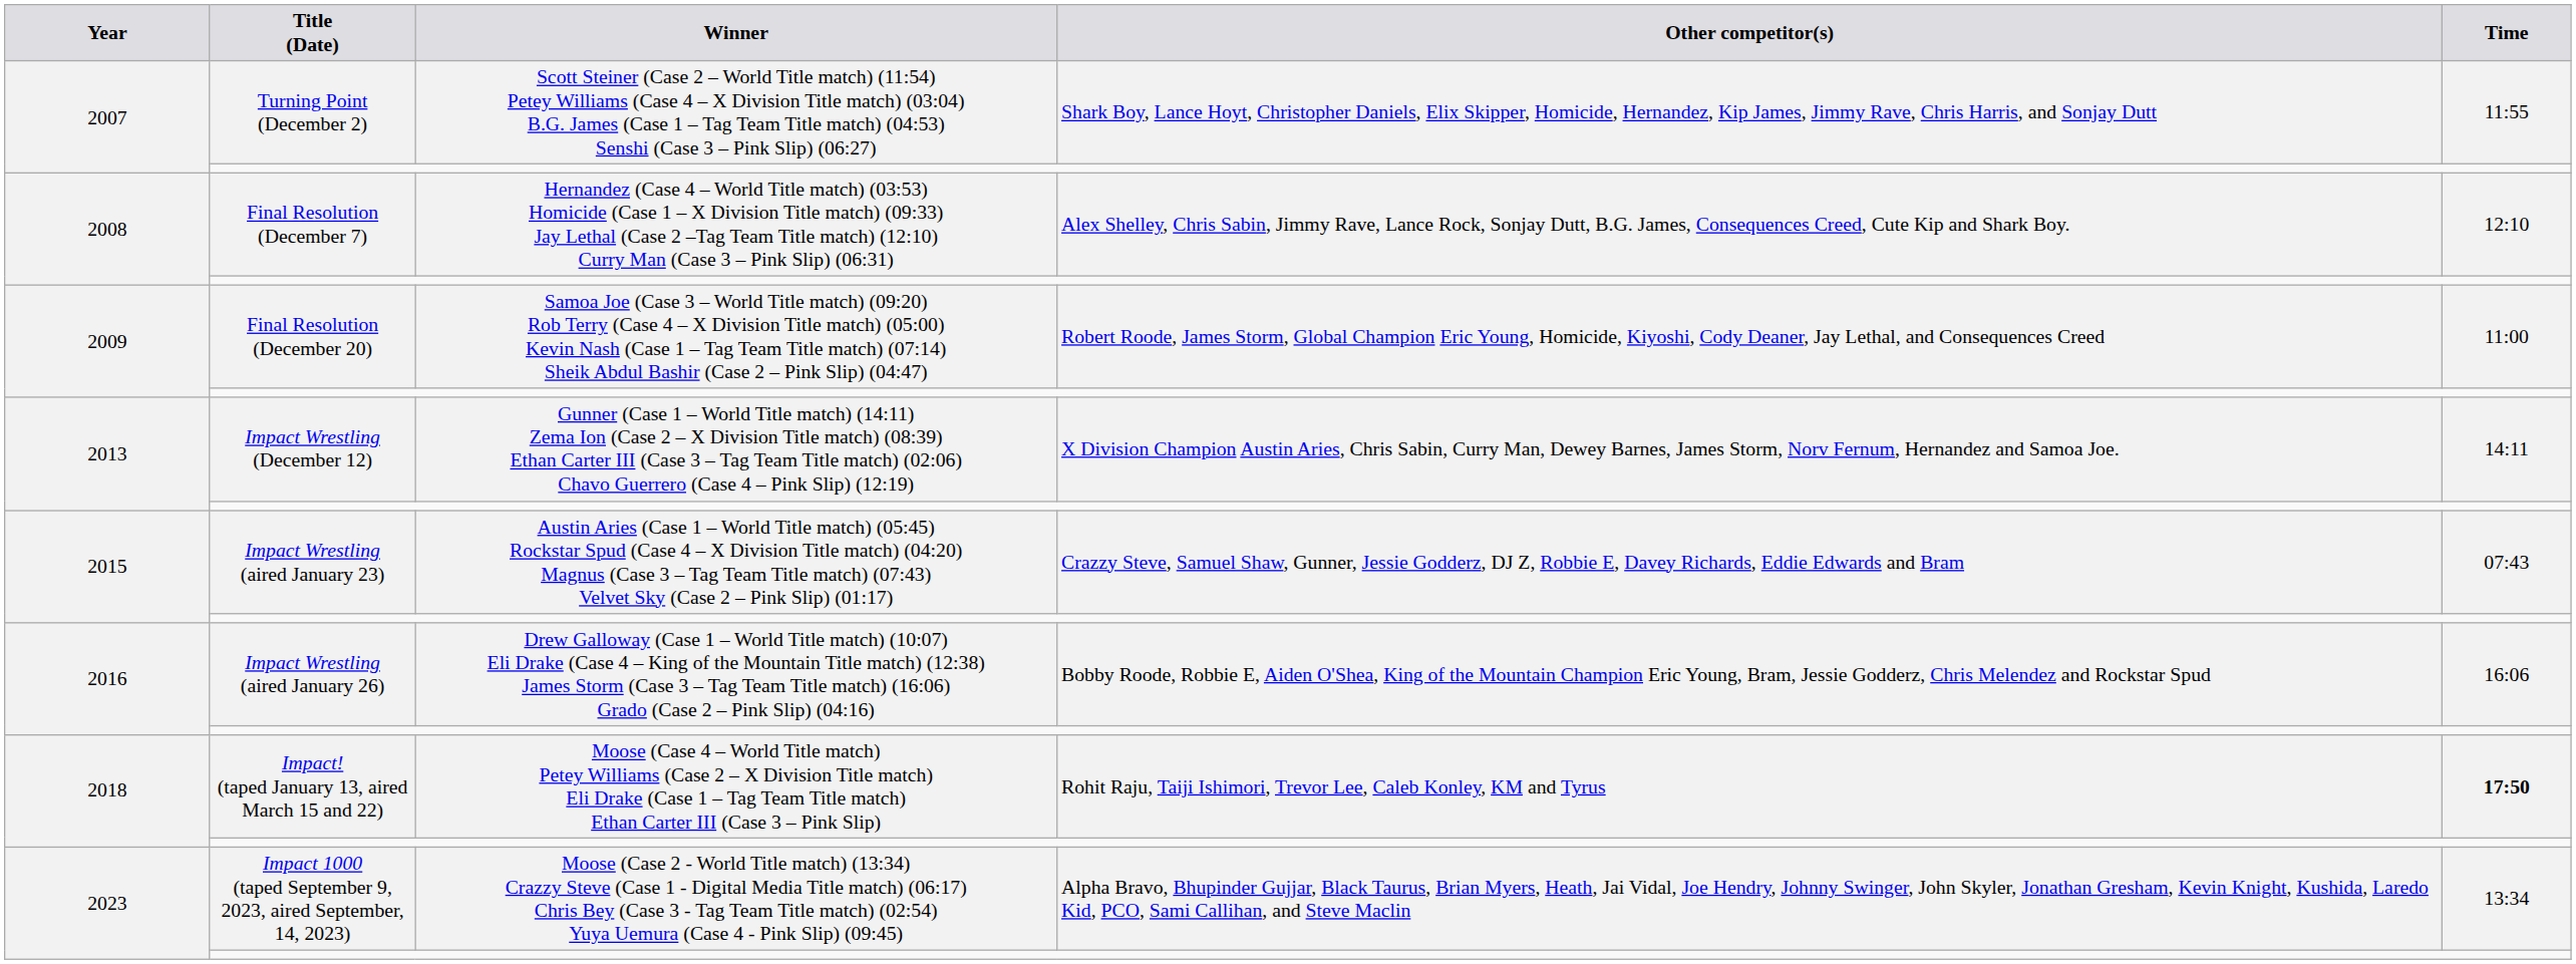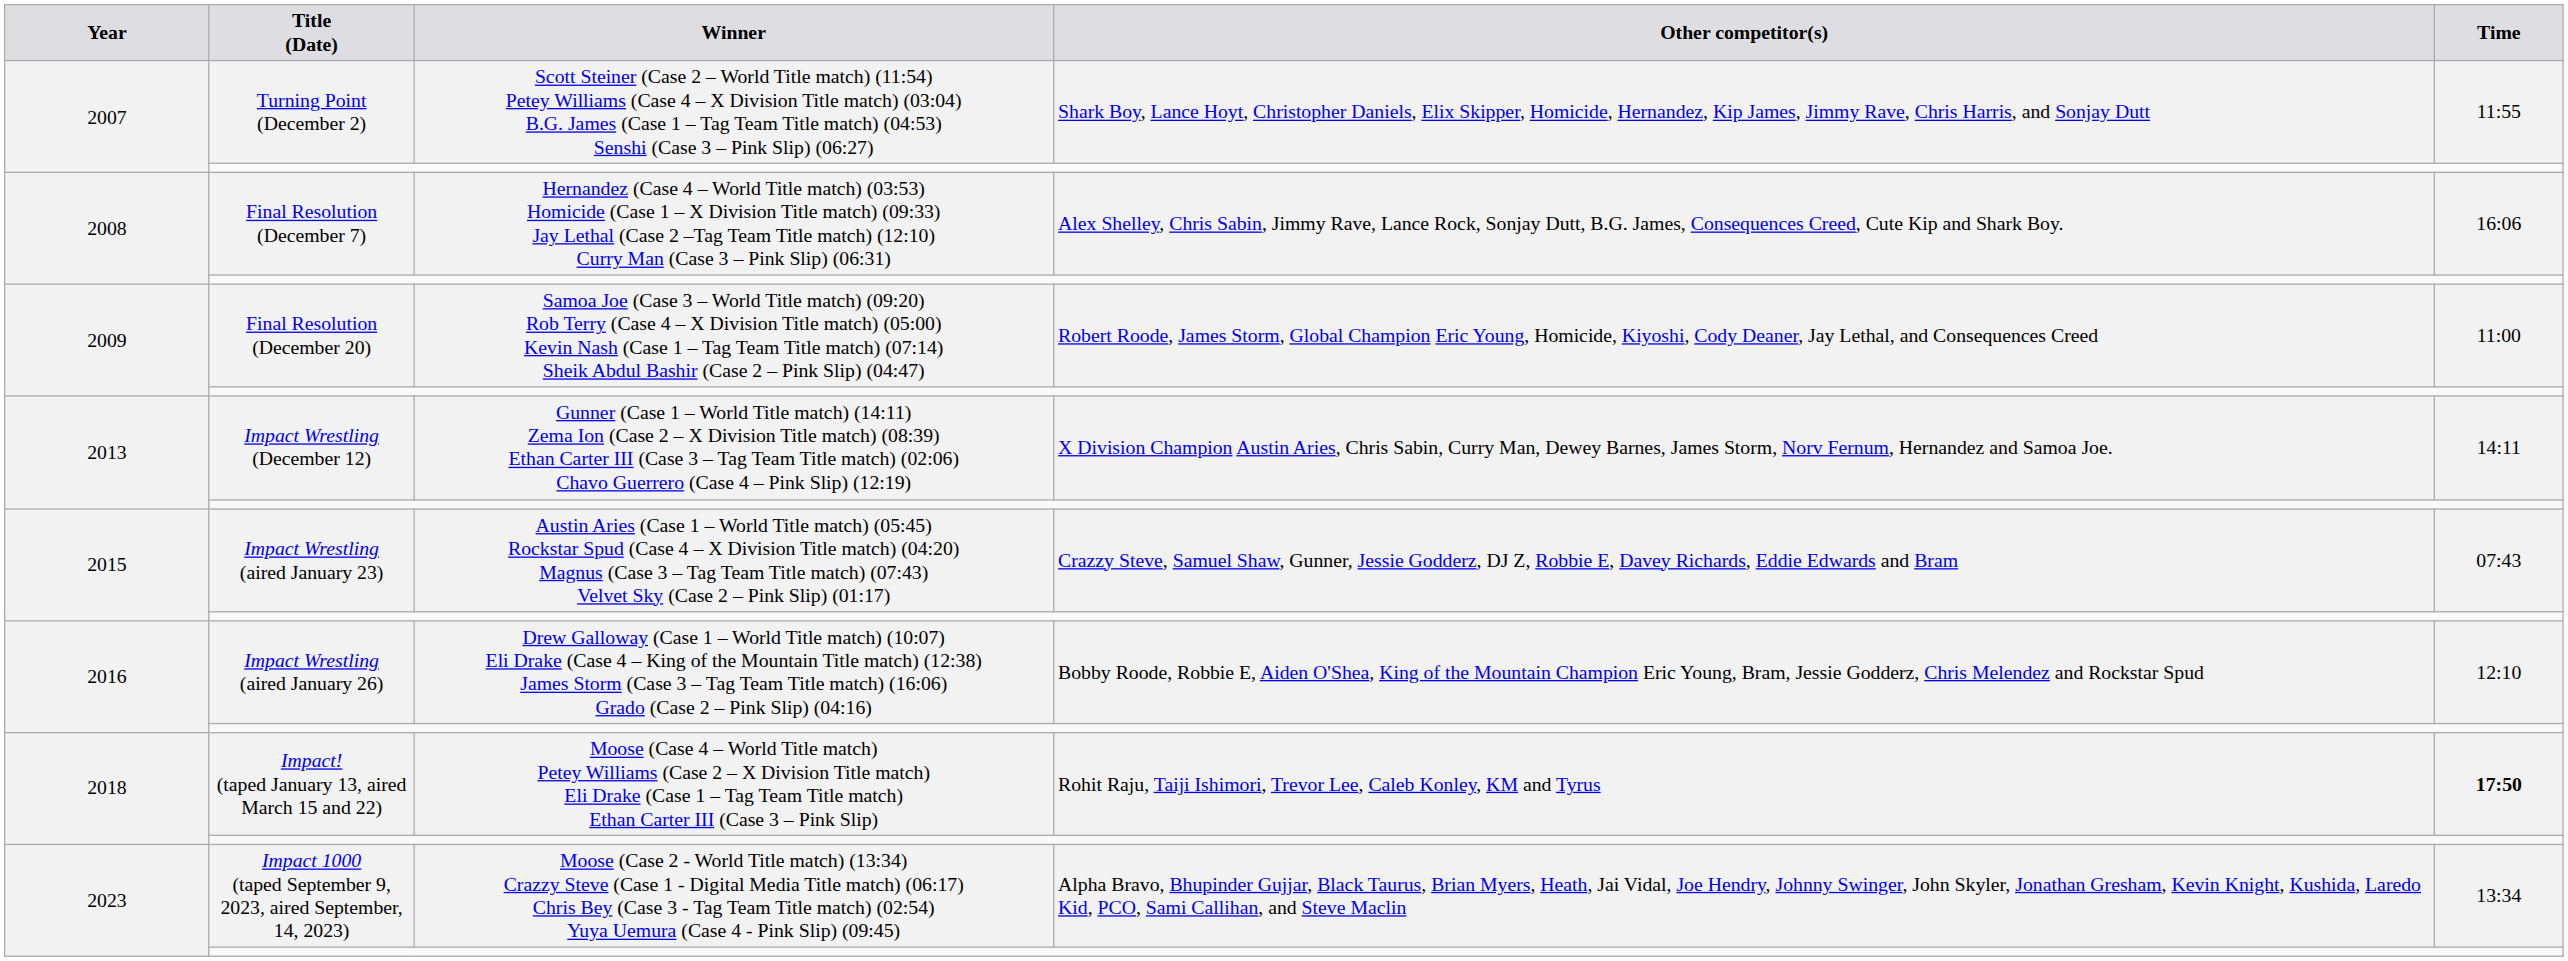Final Resolution (December 7) | Time: 12:10 -> 16:06
Impact Wrestling (aired January 26) | Time: 16:06 -> 12:10
